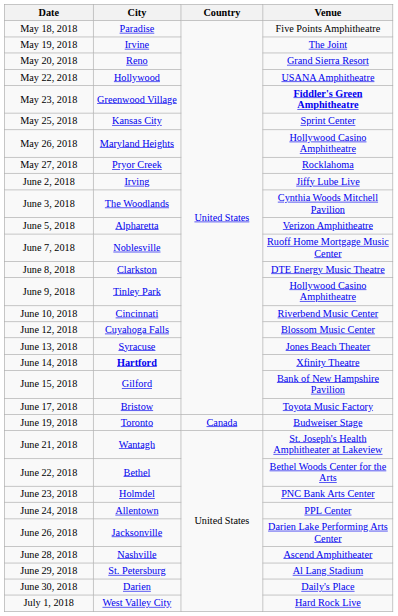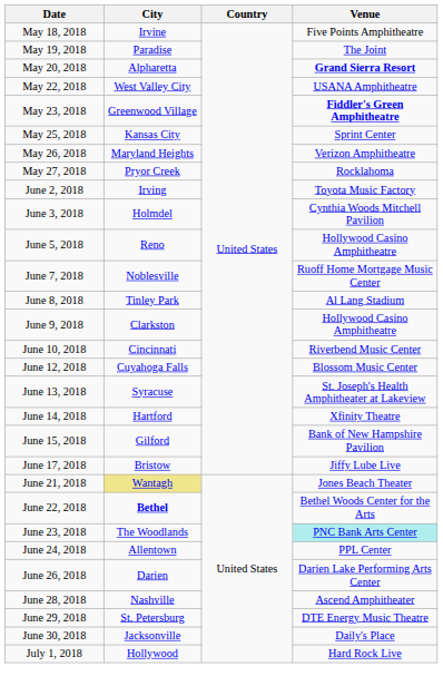May 18, 2018 | City: Paradise -> Irvine
May 19, 2018 | City: Irvine -> Paradise
May 20, 2018 | City: Reno -> Alpharetta
May 20, 2018 | Venue: normal -> bold
May 22, 2018 | City: Hollywood -> West Valley City
May 26, 2018 | Venue: Hollywood Casino Amphitheatre -> Verizon Amphitheatre
June 2, 2018 | Venue: Jiffy Lube Live -> Toyota Music Factory
June 3, 2018 | City: The Woodlands -> Holmdel
June 5, 2018 | City: Alpharetta -> Reno
June 5, 2018 | Venue: Verizon Amphitheatre -> Hollywood Casino Amphitheatre
June 8, 2018 | City: Clarkston -> Tinley Park
June 8, 2018 | Venue: DTE Energy Music Theatre -> Al Lang Stadium
June 9, 2018 | City: Tinley Park -> Clarkston
June 13, 2018 | Venue: Jones Beach Theater -> St. Joseph's Health Amphitheater at Lakeview
June 14, 2018 | City: bold -> normal
June 17, 2018 | Venue: Toyota Music Factory -> Jiffy Lube Live
- row: June 19, 2018 | Toronto | Canada | Budweiser Stage
June 21, 2018 | City: no background -> khaki background
June 21, 2018 | Venue: St. Joseph's Health Amphitheater at Lakeview -> Jones Beach Theater
June 22, 2018 | City: normal -> bold
June 23, 2018 | City: Holmdel -> The Woodlands
June 23, 2018 | Venue: no background -> paleturquoise background
June 26, 2018 | City: Jacksonville -> Darien
June 29, 2018 | Venue: Al Lang Stadium -> DTE Energy Music Theatre
June 30, 2018 | City: Darien -> Jacksonville
July 1, 2018 | City: West Valley City -> Hollywood
